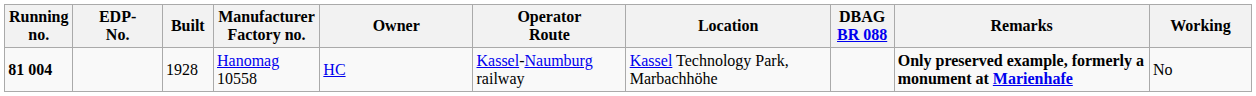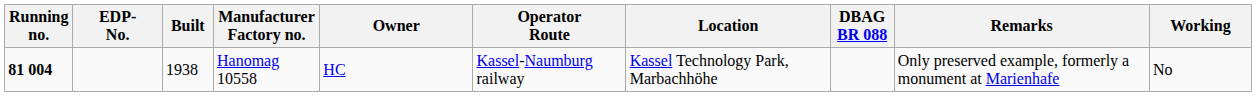Hanomag 10558 | Built: 1928 -> 1938
Hanomag 10558 | Remarks: bold -> normal
